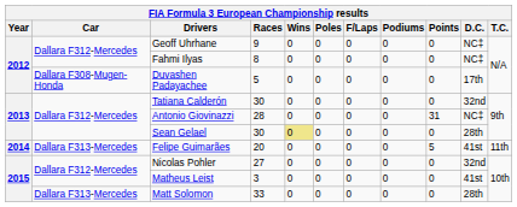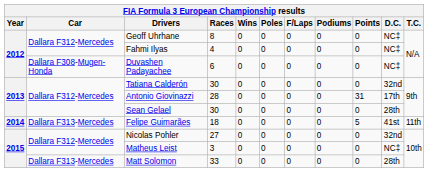Geoff Uhrhane | Races: 9 -> 8
Fahmi Ilyas | Races: 8 -> 4
Duvashen Padayachee | Races: 5 -> 6
Duvashen Padayachee | D.C.: 17th -> NC‡
Antonio Giovinazzi | D.C.: NC‡ -> 17th
Sean Gelael | Wins: khaki background -> no background
Felipe Guimarães | Races: 20 -> 18
Matheus Leist | D.C.: 41st -> NC‡
